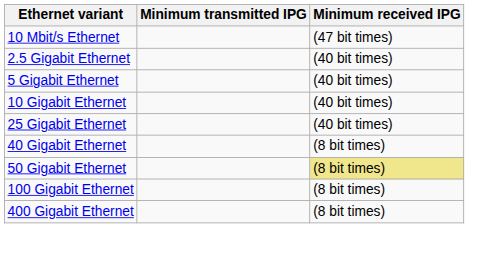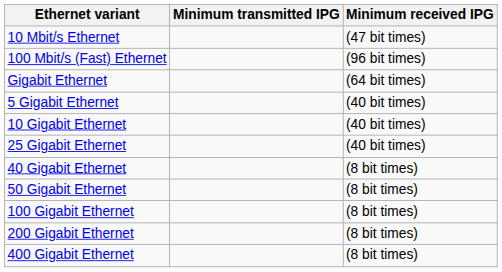+ row: 100 Mbit/s (Fast) Ethernet | (96 bit times)
+ row: Gigabit Ethernet | (64 bit times)
- row: 2.5 Gigabit Ethernet | (40 bit times)
50 Gigabit Ethernet | Minimum received IPG: khaki background -> no background
+ row: 200 Gigabit Ethernet | (8 bit times)
